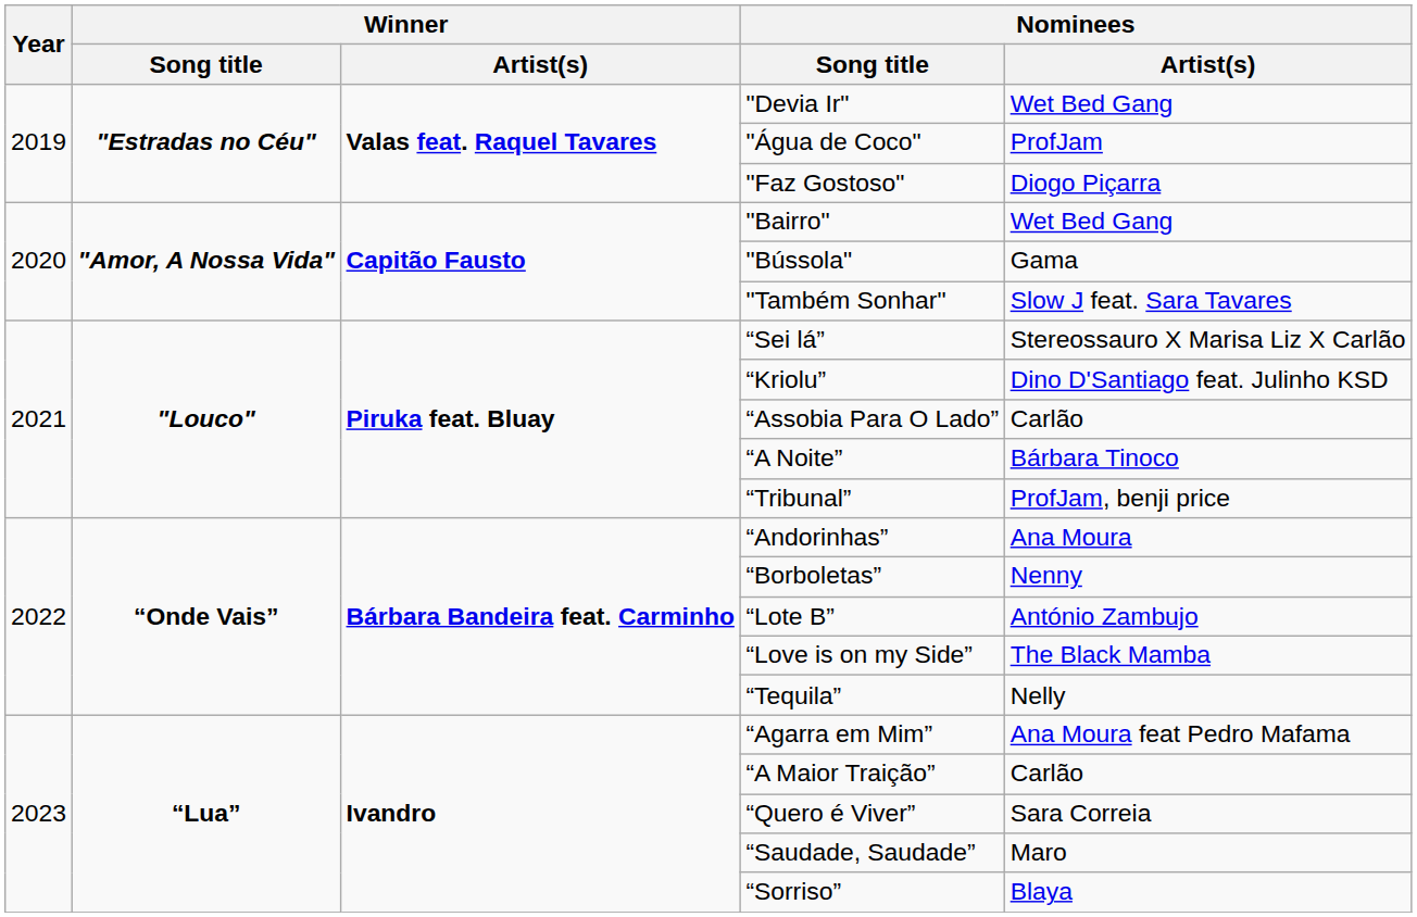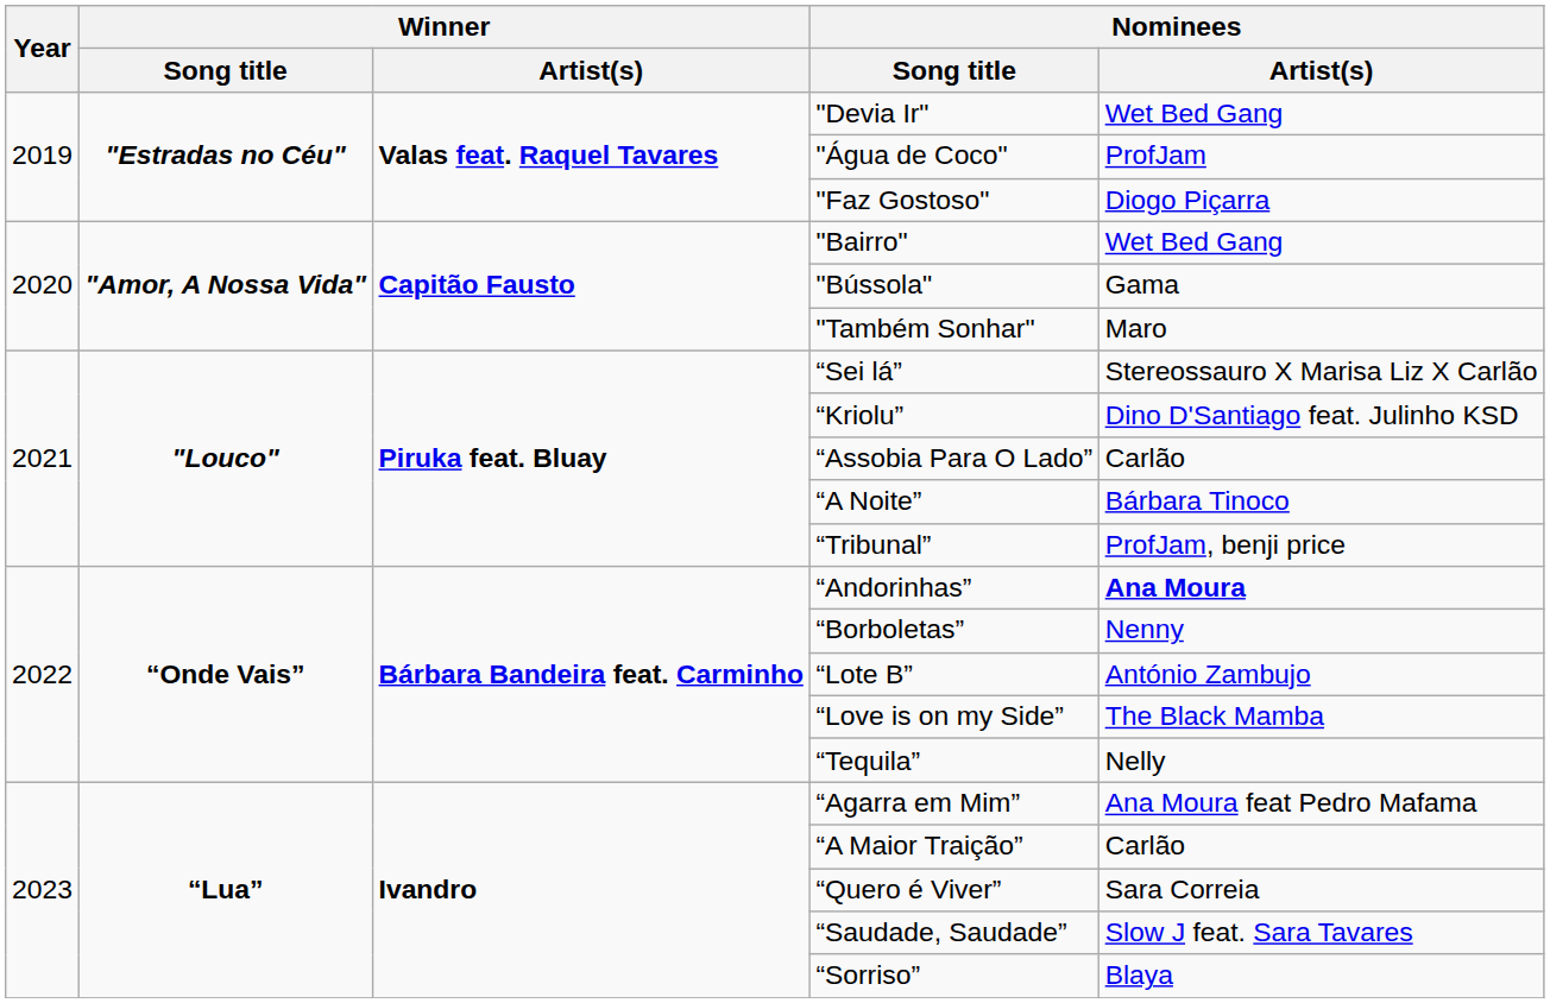"Também Sonhar" | Nominees / Artist(s): Slow J feat. Sara Tavares -> Maro
“Andorinhas” | Nominees / Artist(s): normal -> bold
“Saudade, Saudade” | Nominees / Artist(s): Maro -> Slow J feat. Sara Tavares
